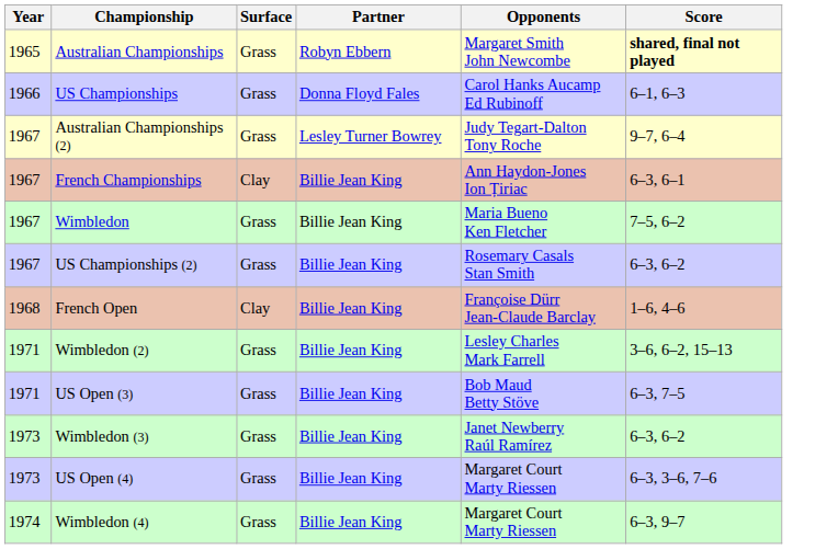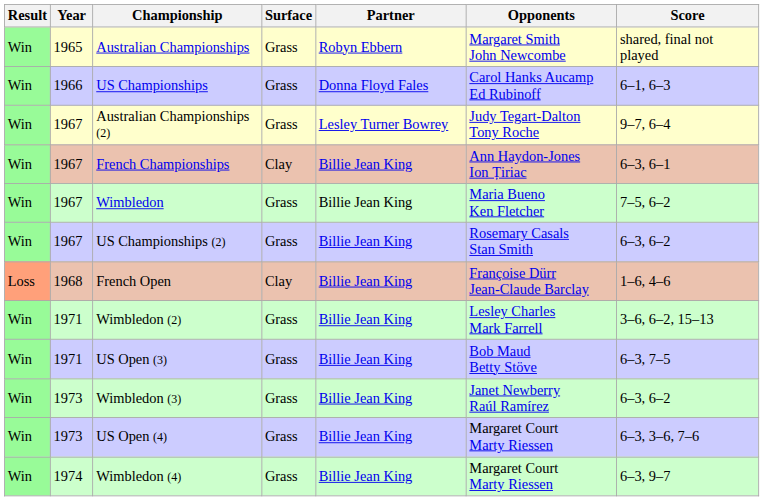+ column: Result | Win | Win | Win | Win | Win | Win | Loss | Win | Win | Win | Win | Win
Australian Championships | Score: bold -> normal
